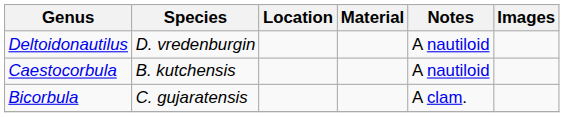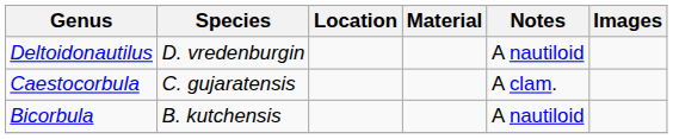Caestocorbula | Species: B. kutchensis -> C. gujaratensis
Caestocorbula | Notes: A nautiloid -> A clam.
Bicorbula | Species: C. gujaratensis -> B. kutchensis
Bicorbula | Notes: A clam. -> A nautiloid
